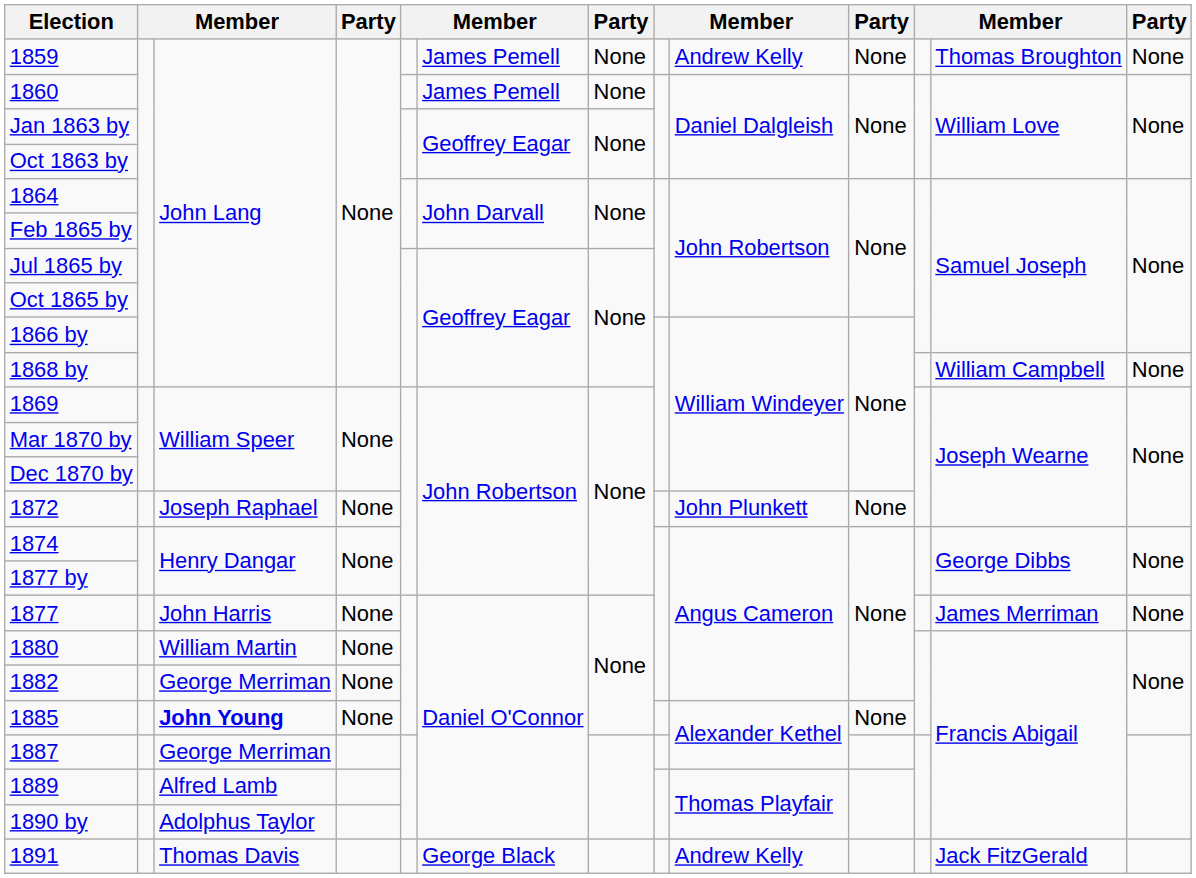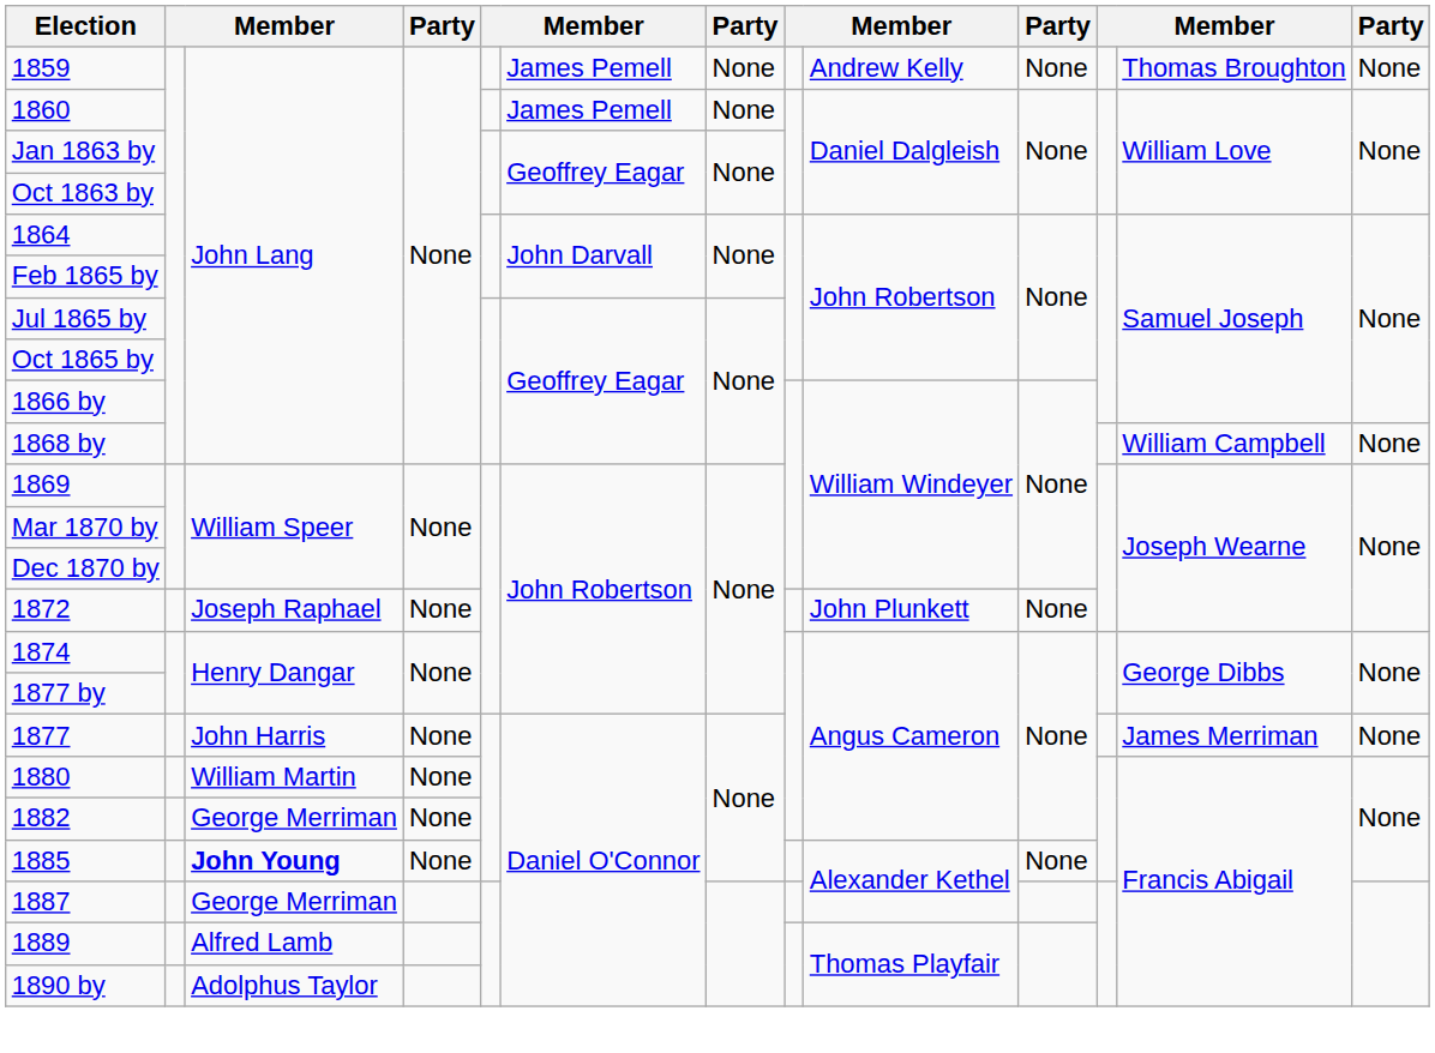- row: 1891 | Thomas Davis | George Black | Andrew Kelly | Jack FitzGerald
